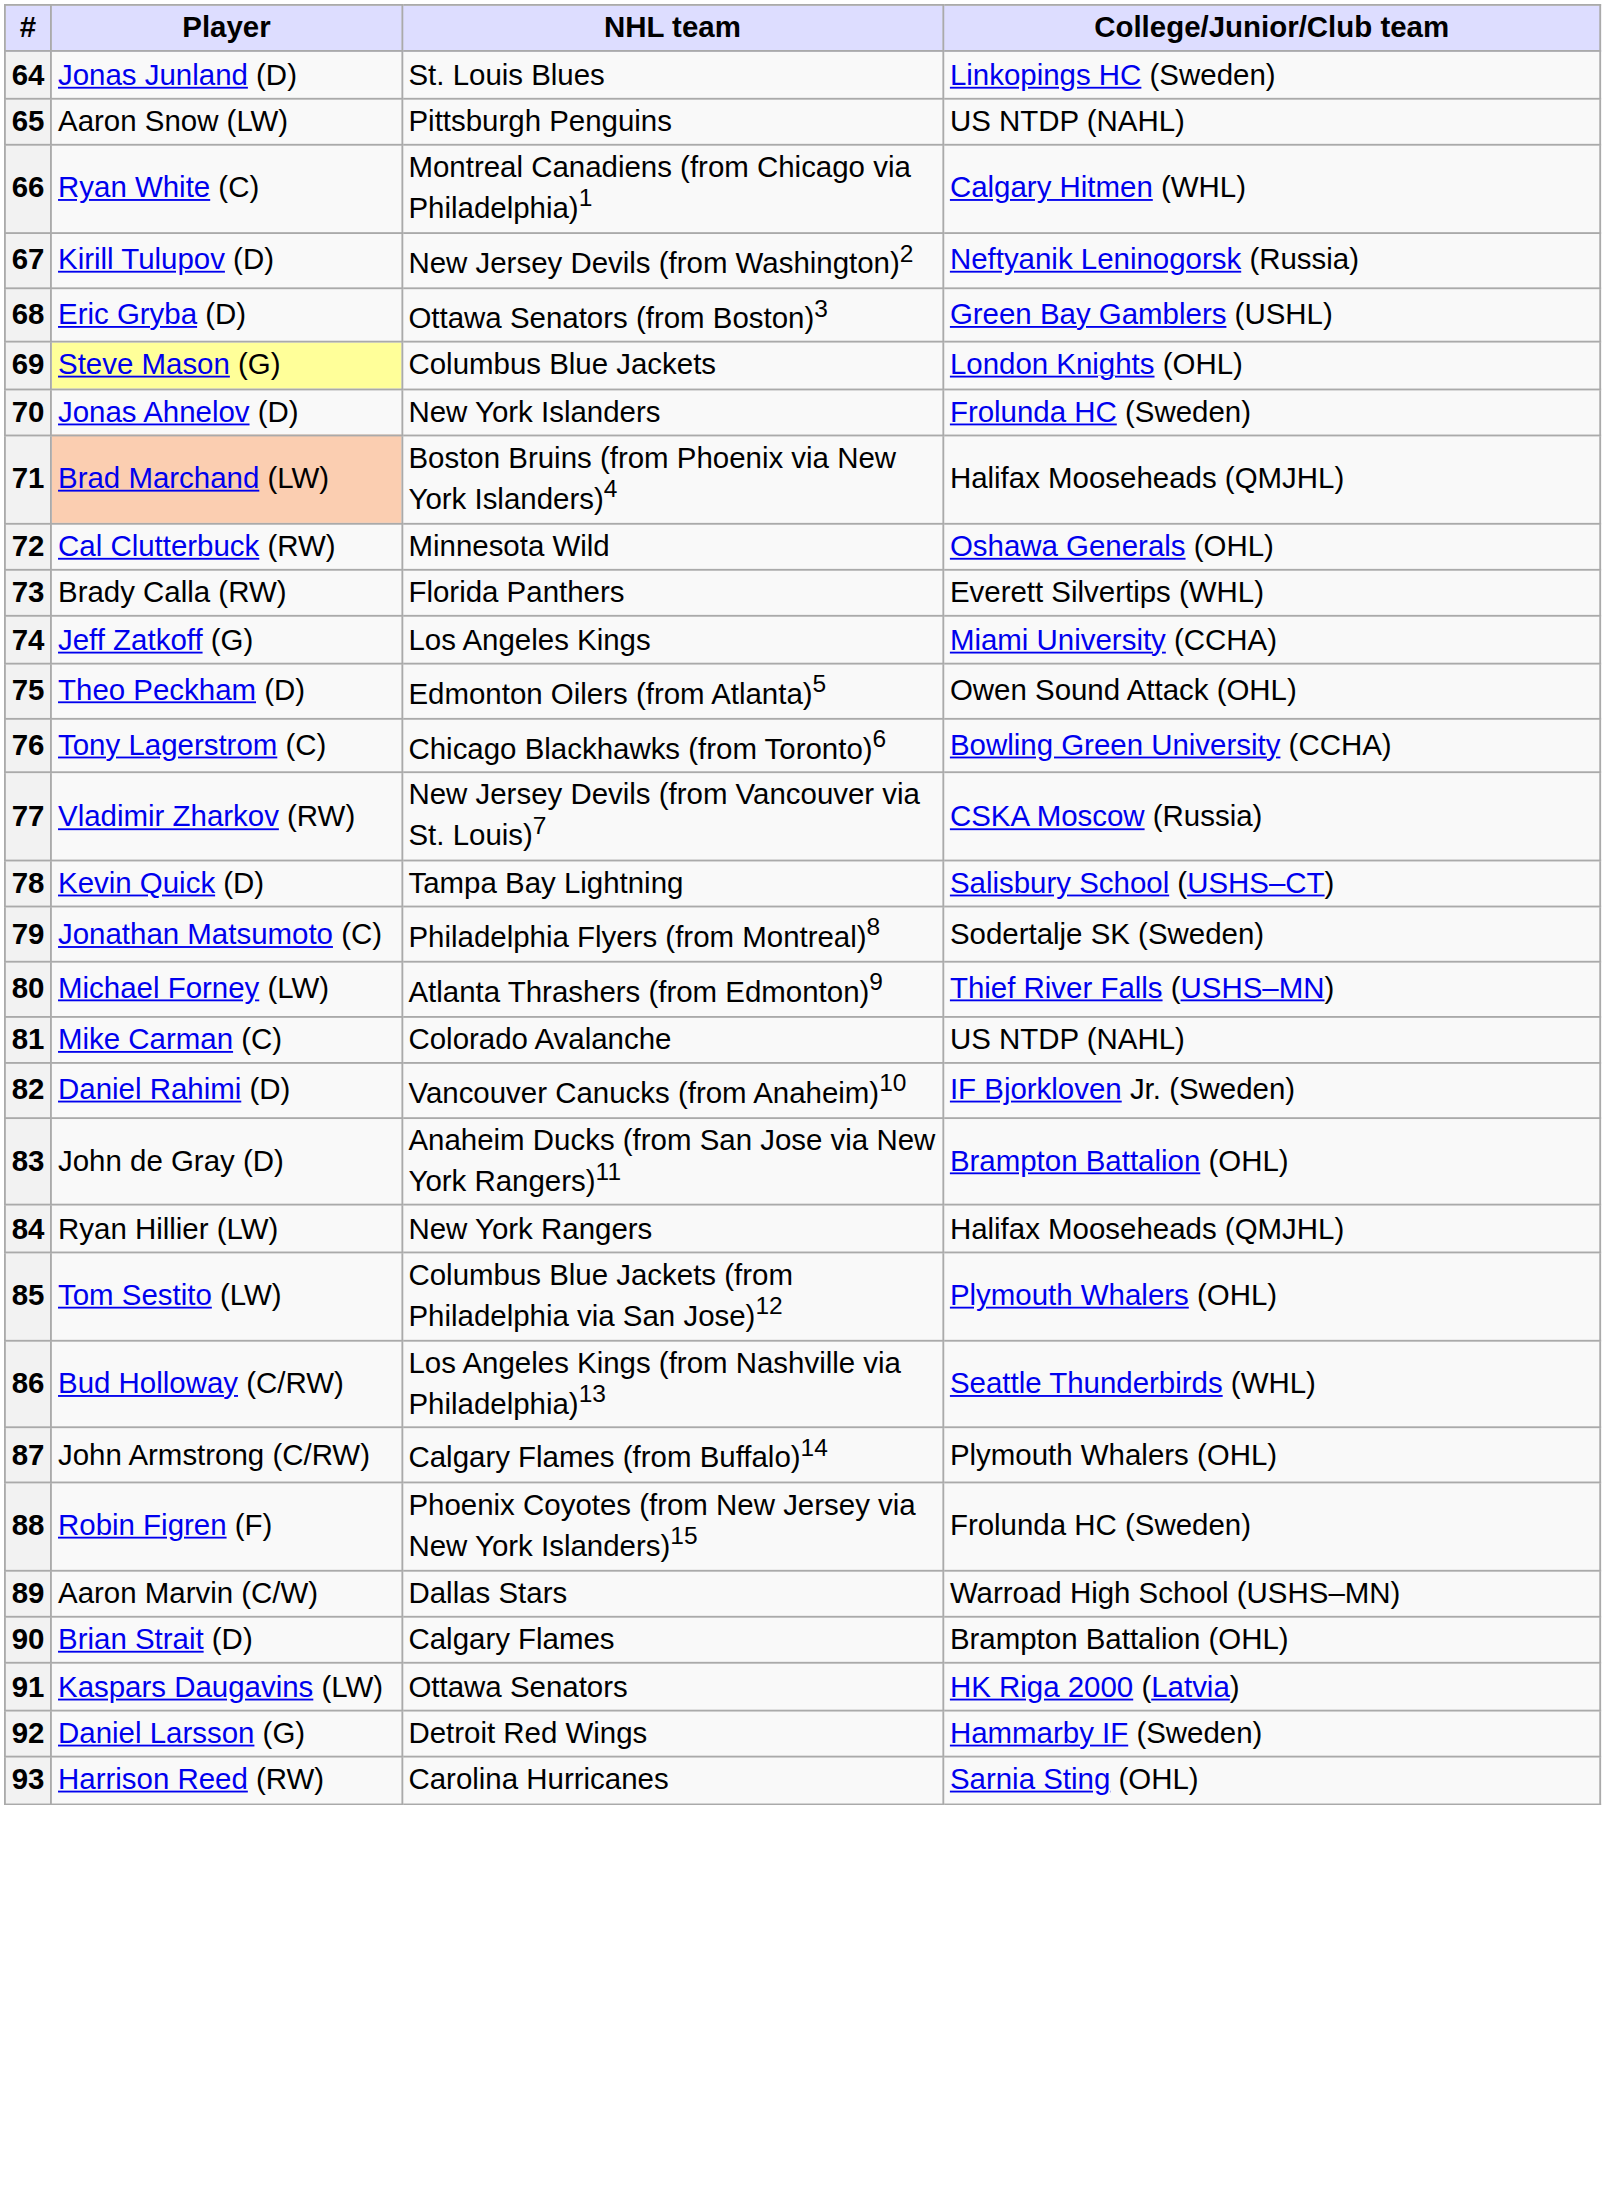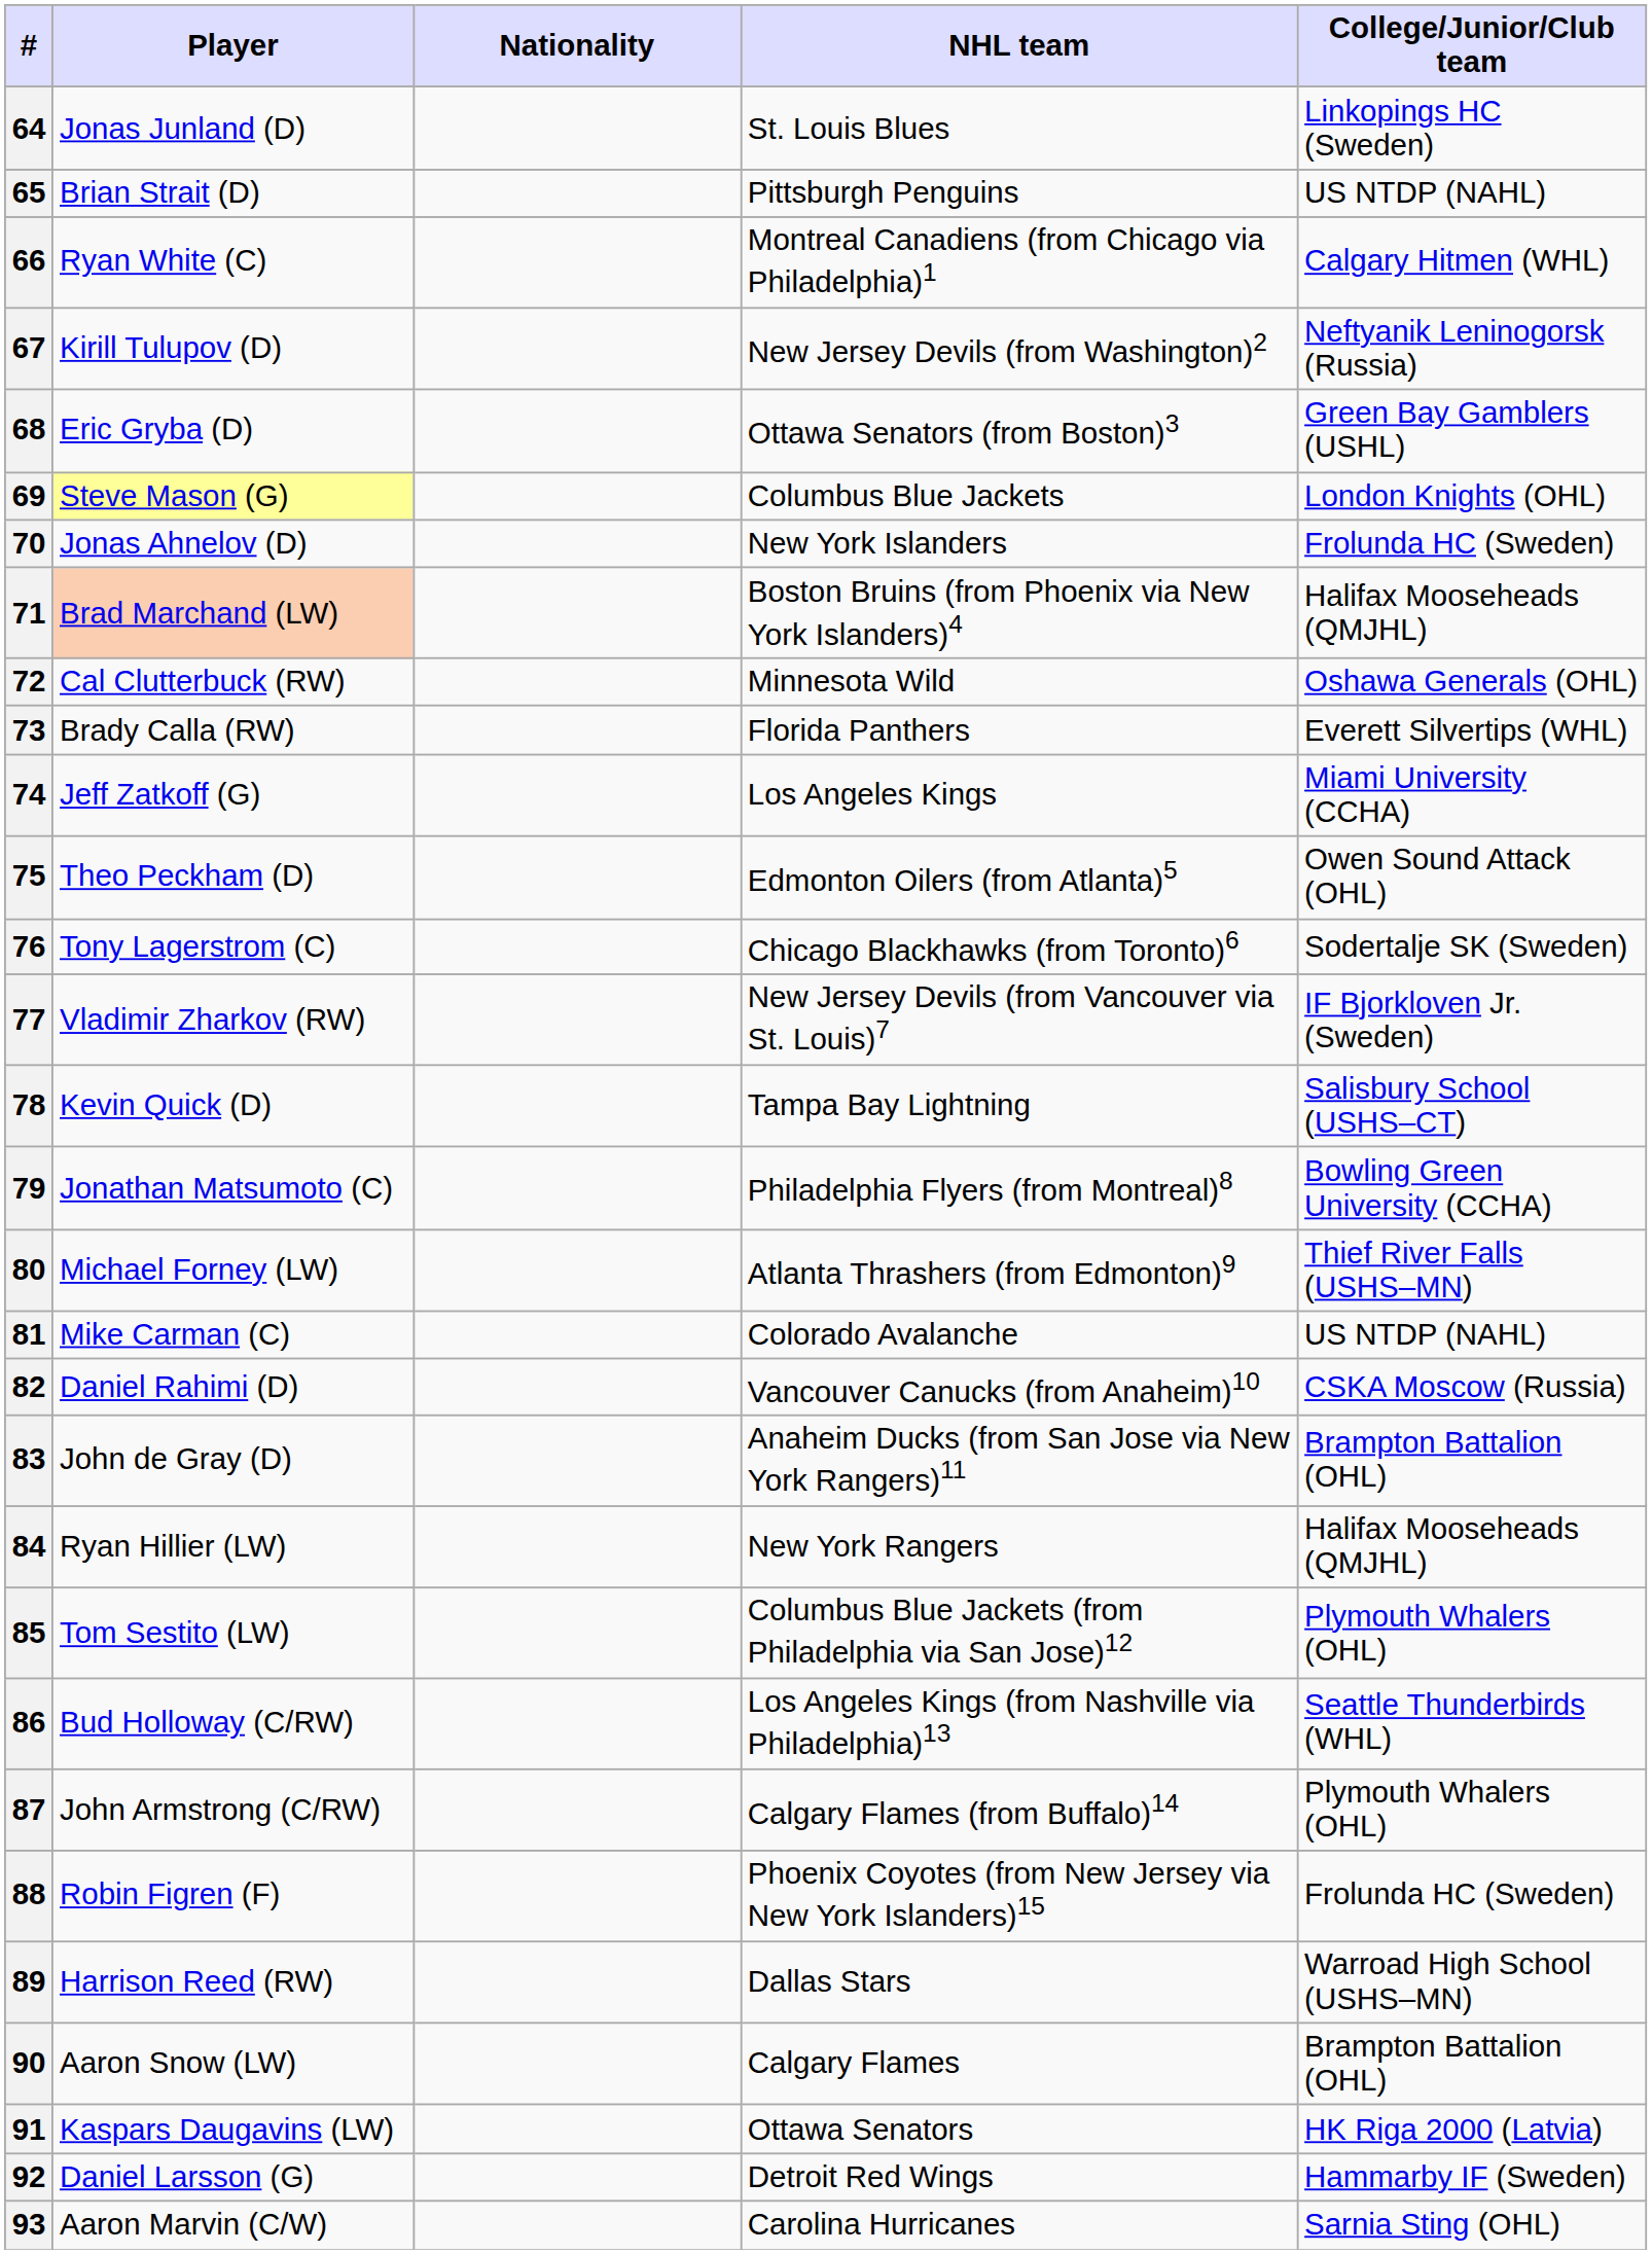+ column: Nationality
65 | Player: Aaron Snow (LW) -> Brian Strait (D)
76 | College/Junior/Club team: Bowling Green University (CCHA) -> Sodertalje SK (Sweden)
77 | College/Junior/Club team: CSKA Moscow (Russia) -> IF Bjorkloven Jr. (Sweden)
79 | College/Junior/Club team: Sodertalje SK (Sweden) -> Bowling Green University (CCHA)
82 | College/Junior/Club team: IF Bjorkloven Jr. (Sweden) -> CSKA Moscow (Russia)
89 | Player: Aaron Marvin (C/W) -> Harrison Reed (RW)
90 | Player: Brian Strait (D) -> Aaron Snow (LW)
93 | Player: Harrison Reed (RW) -> Aaron Marvin (C/W)
